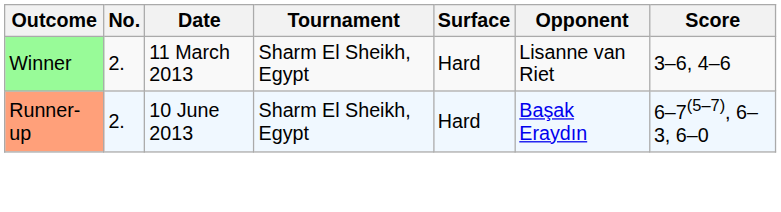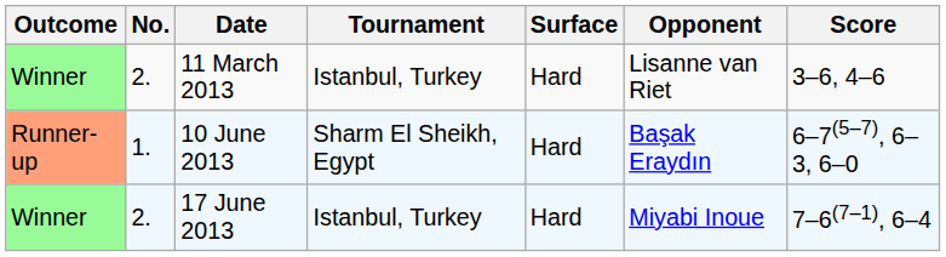11 March 2013 | Tournament: Sharm El Sheikh, Egypt -> Istanbul, Turkey
10 June 2013 | No.: 2. -> 1.
+ row: Winner | 2. | 17 June 2013 | Istanbul, Turkey | Hard | Miyabi Inoue | 7–6(7–1), 6–4
